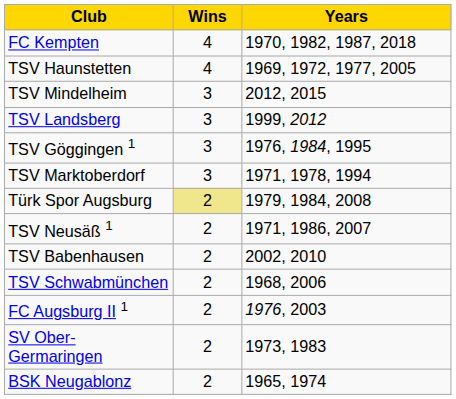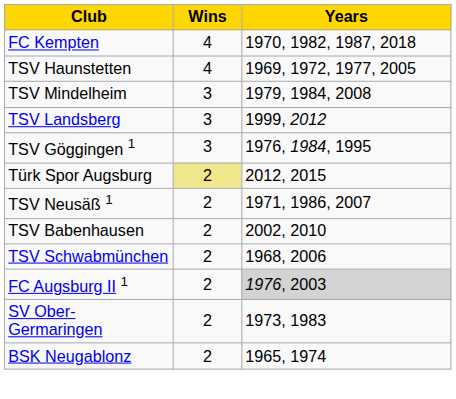TSV Mindelheim | Years: 2012, 2015 -> 1979, 1984, 2008
- row: TSV Marktoberdorf | 3 | 1971, 1978, 1994
Türk Spor Augsburg | Years: 1979, 1984, 2008 -> 2012, 2015
FC Augsburg II 1 | Years: no background -> lightgrey background
